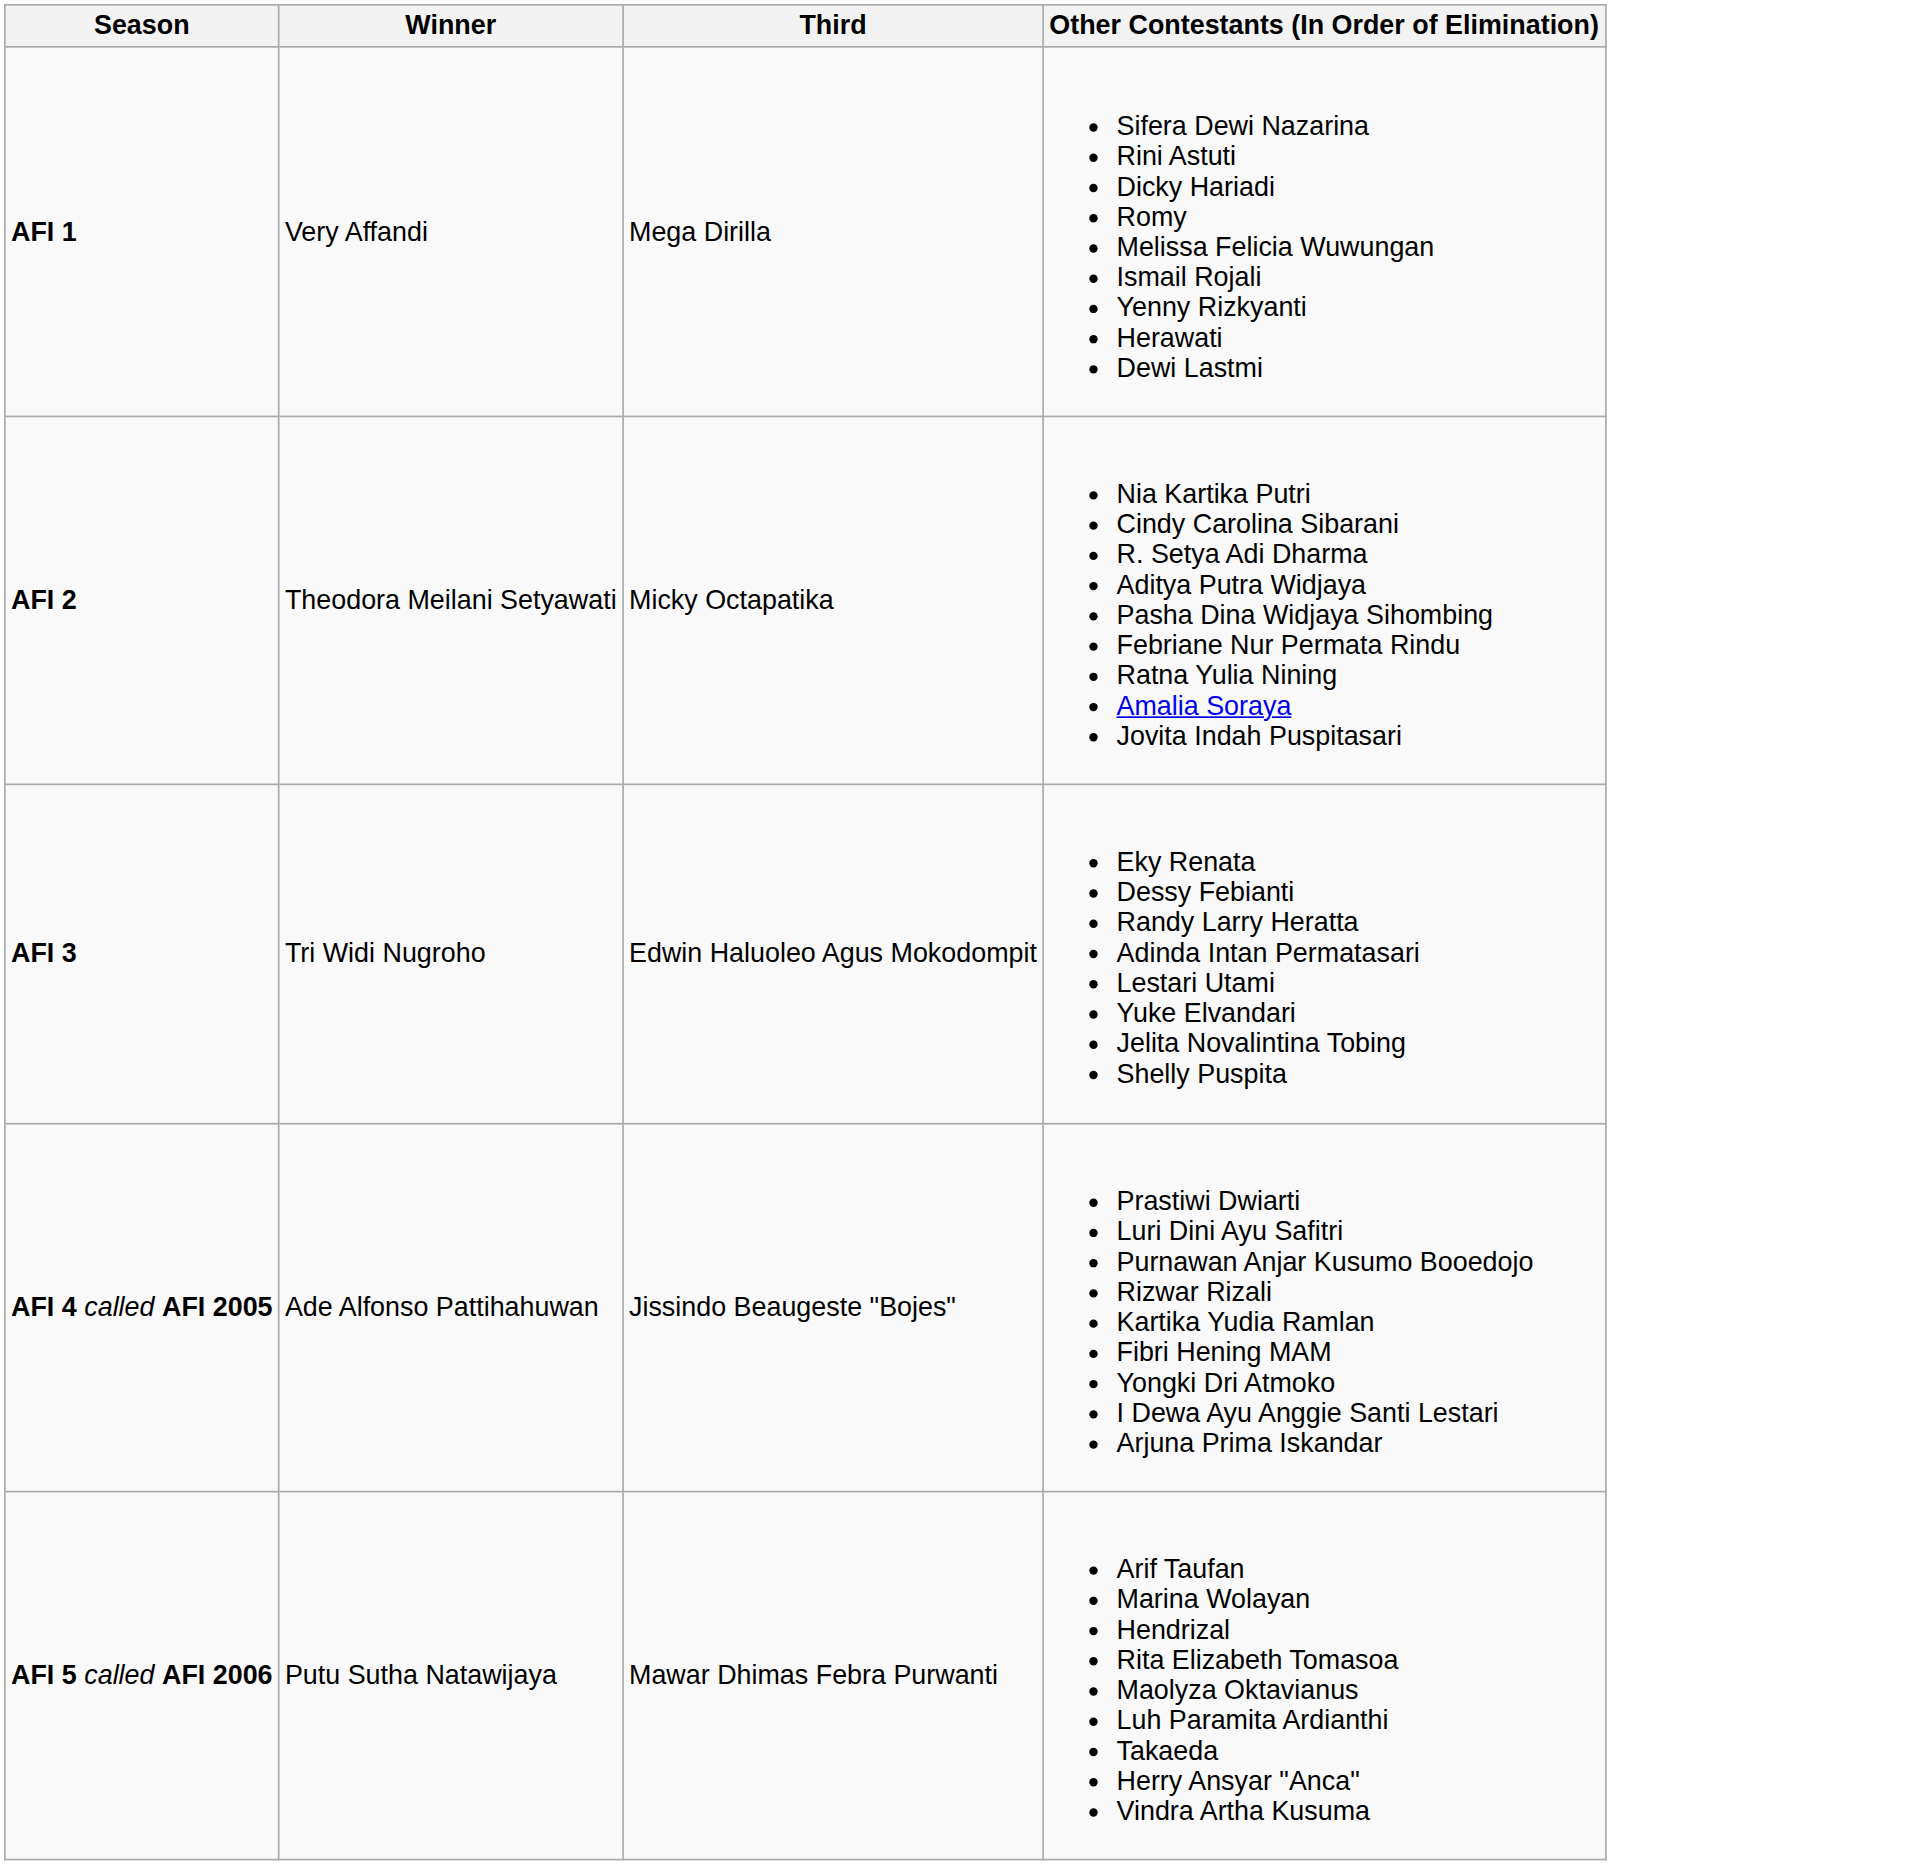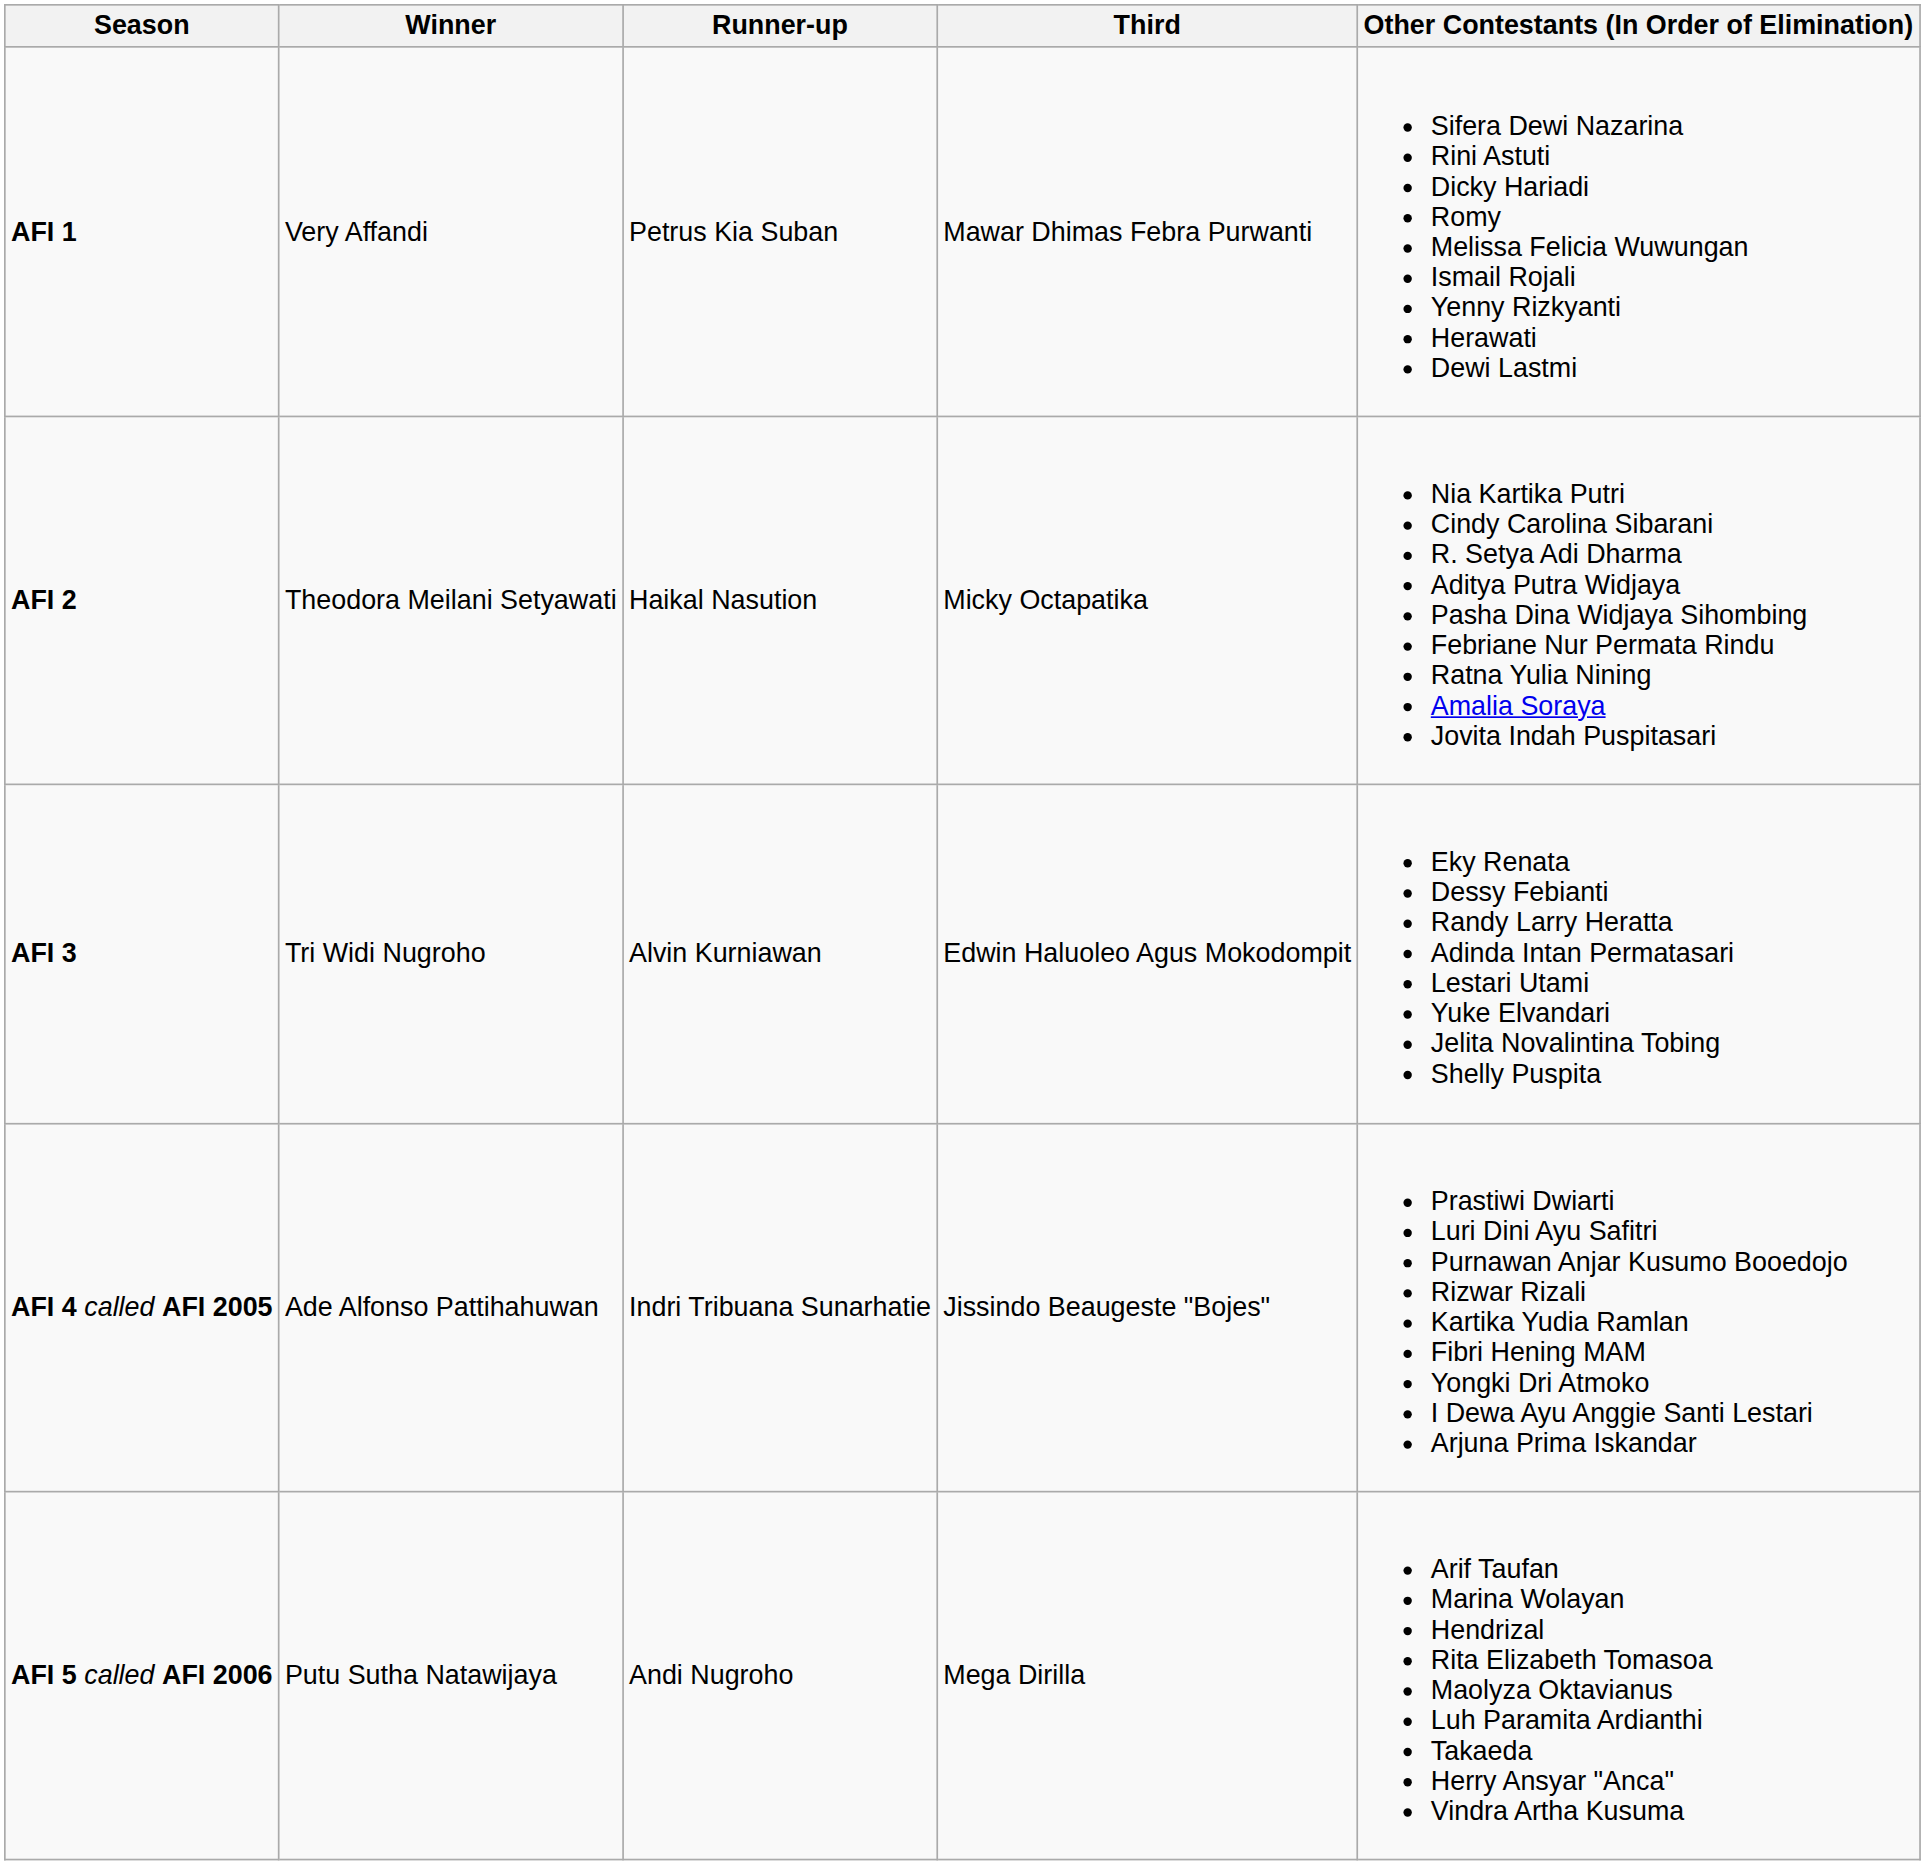+ column: Runner-up | Petrus Kia Suban | Haikal Nasution | Alvin Kurniawan | Indri Tribuana Sunarhatie | Andi Nugroho
AFI 1 | Third: Mega Dirilla -> Mawar Dhimas Febra Purwanti
AFI 5 called AFI 2006 | Third: Mawar Dhimas Febra Purwanti -> Mega Dirilla
